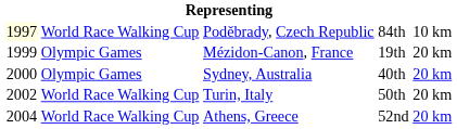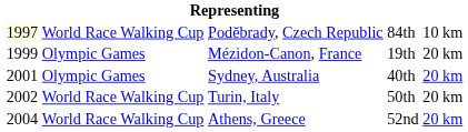Sydney, Australia | column 1: 2000 -> 2001
